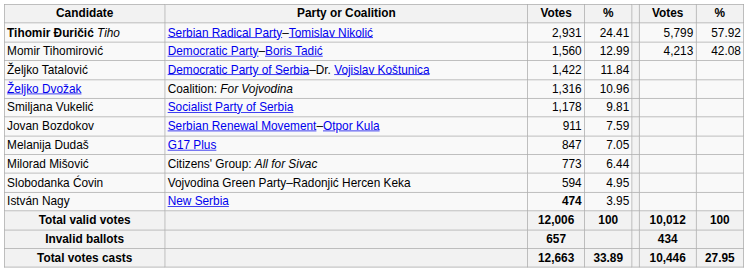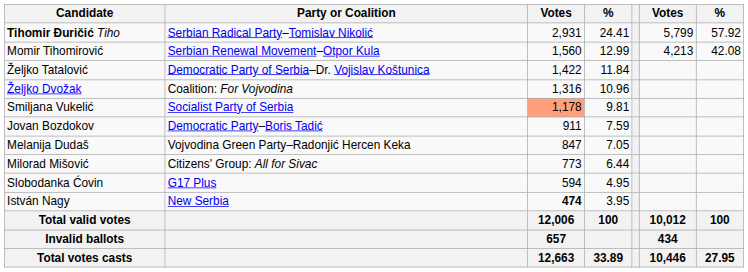Momir Tihomirović | Party or Coalition: Democratic Party–Boris Tadić -> Serbian Renewal Movement–Otpor Kula
Smiljana Vukelić | column 3: no background -> lightsalmon background
Jovan Bozdokov | Party or Coalition: Serbian Renewal Movement–Otpor Kula -> Democratic Party–Boris Tadić
Melanija Dudaš | Party or Coalition: G17 Plus -> Vojvodina Green Party–Radonjić Hercen Keka
Slobodanka Ćovin | Party or Coalition: Vojvodina Green Party–Radonjić Hercen Keka -> G17 Plus
